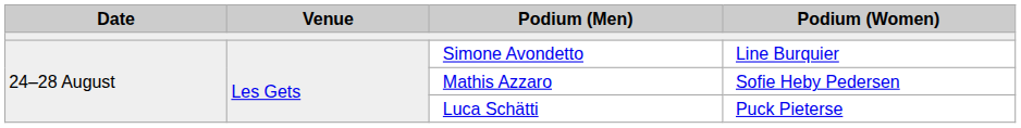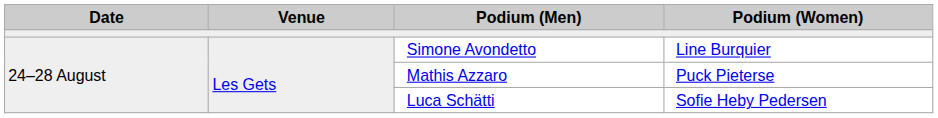Mathis Azzaro | Podium (Women): Sofie Heby Pedersen -> Puck Pieterse
Luca Schätti | Podium (Women): Puck Pieterse -> Sofie Heby Pedersen
